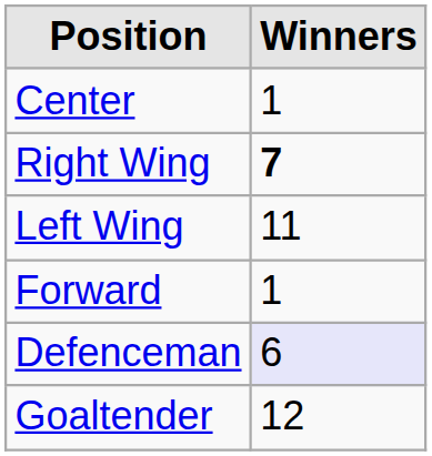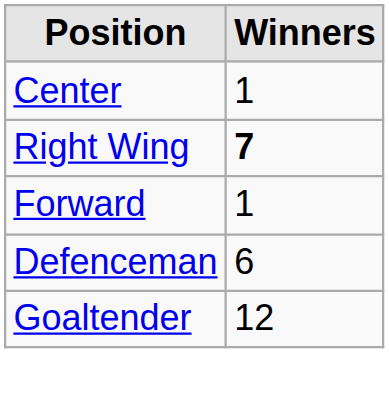- row: Left Wing | 11
Defenceman | Winners: lavender background -> no background
